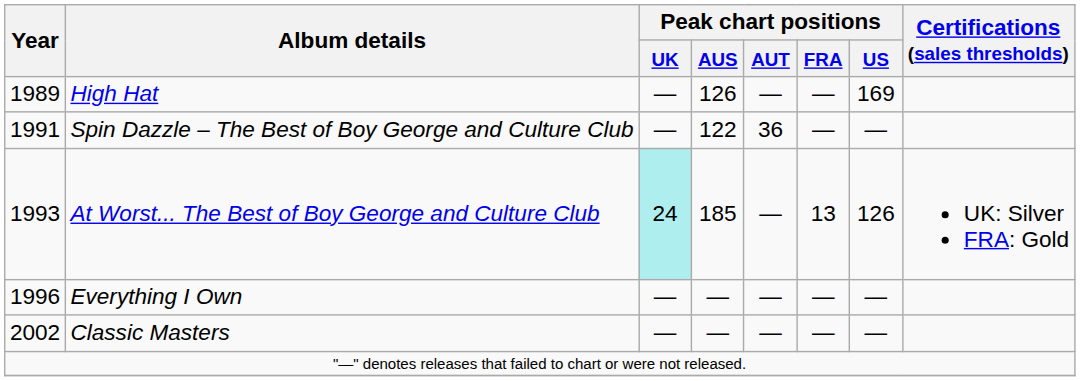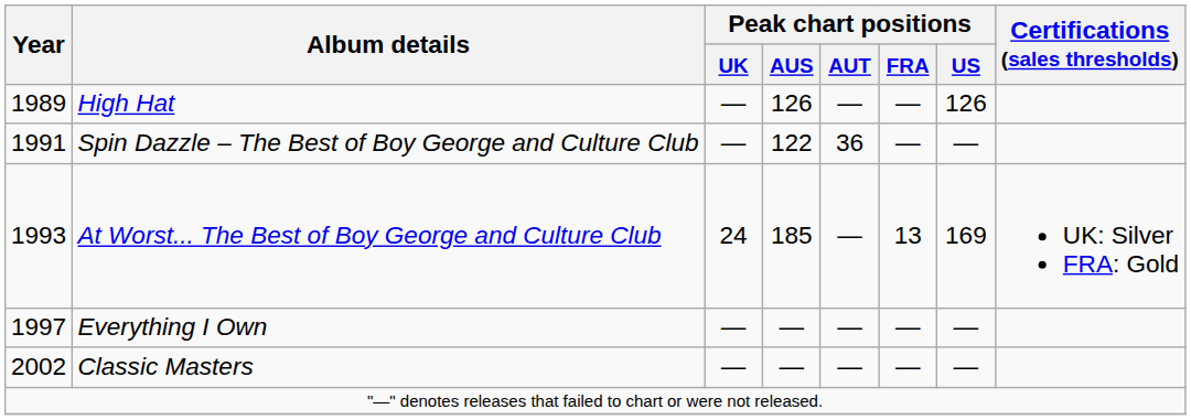High Hat | Peak chart positions / US: 169 -> 126
At Worst... The Best of Boy George and Culture Club | Peak chart positions / UK: paleturquoise background -> no background
At Worst... The Best of Boy George and Culture Club | Peak chart positions / US: 126 -> 169
Everything I Own | Year: 1996 -> 1997
